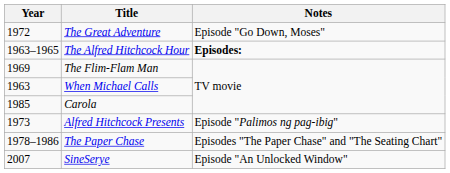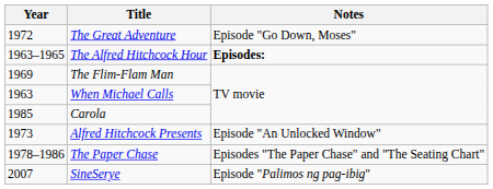Alfred Hitchcock Presents | Notes: Episode "Palimos ng pag-ibig" -> Episode "An Unlocked Window"
SineSerye | Notes: Episode "An Unlocked Window" -> Episode "Palimos ng pag-ibig"
